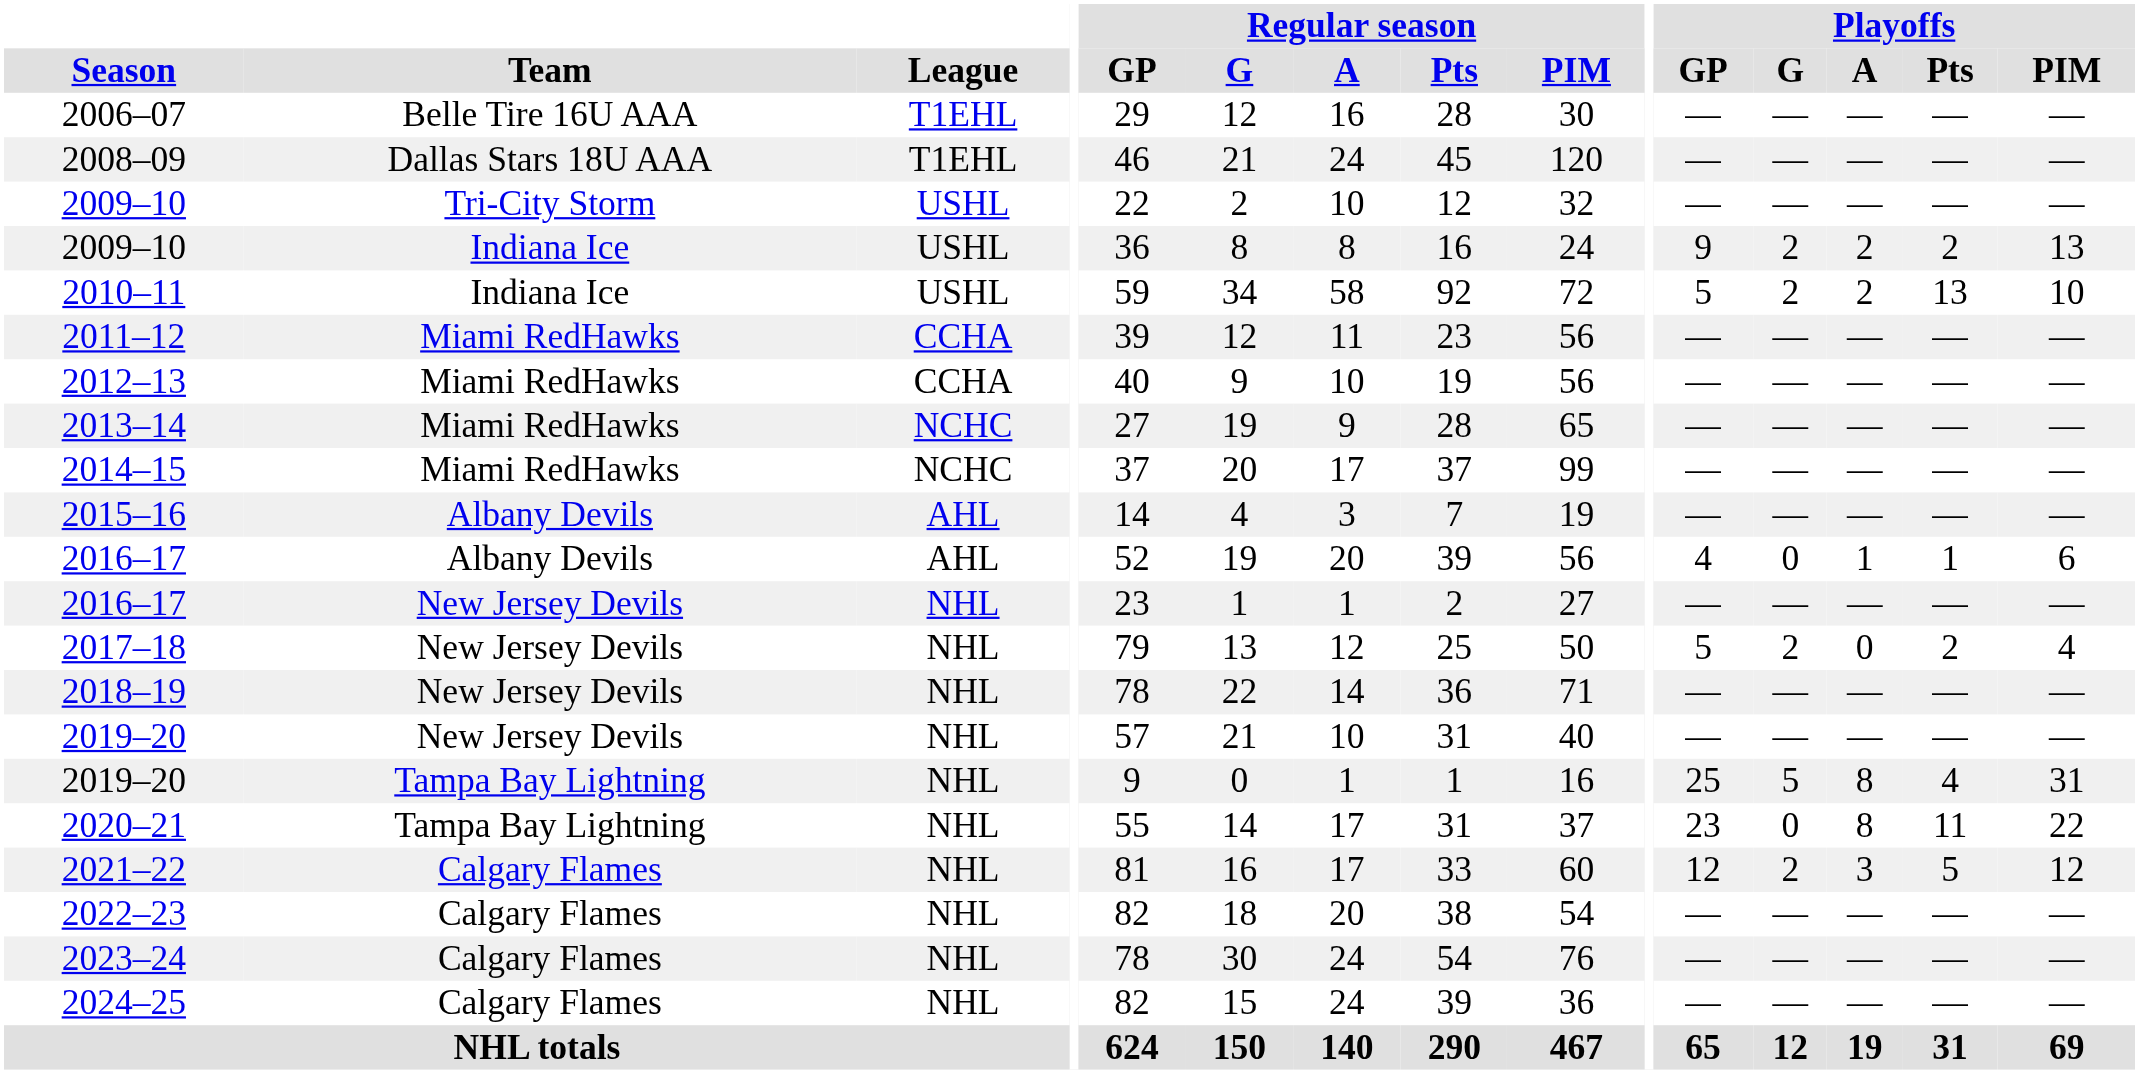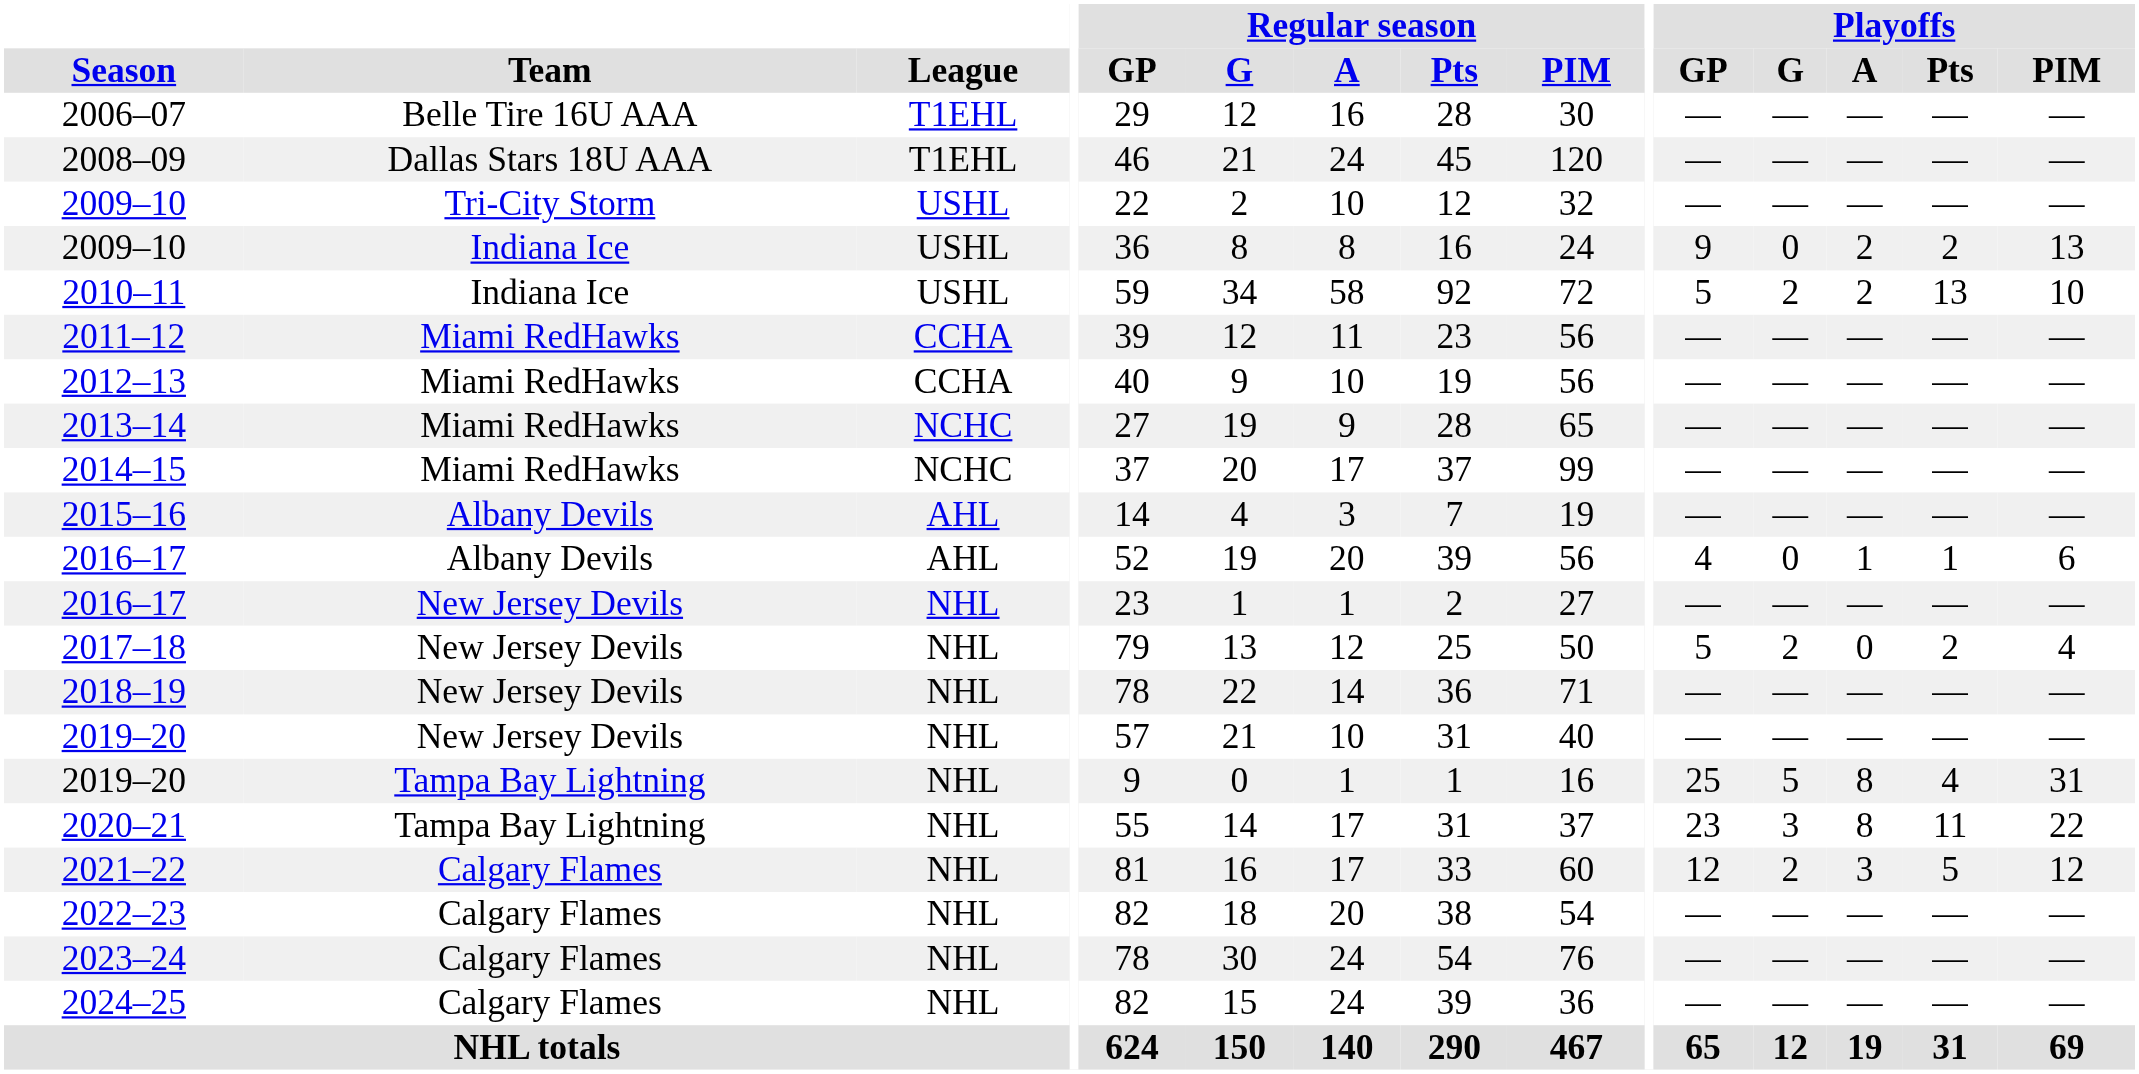2009–10 / Indiana Ice | Playoffs / G: 2 -> 0
2020–21 | Playoffs / G: 0 -> 3
